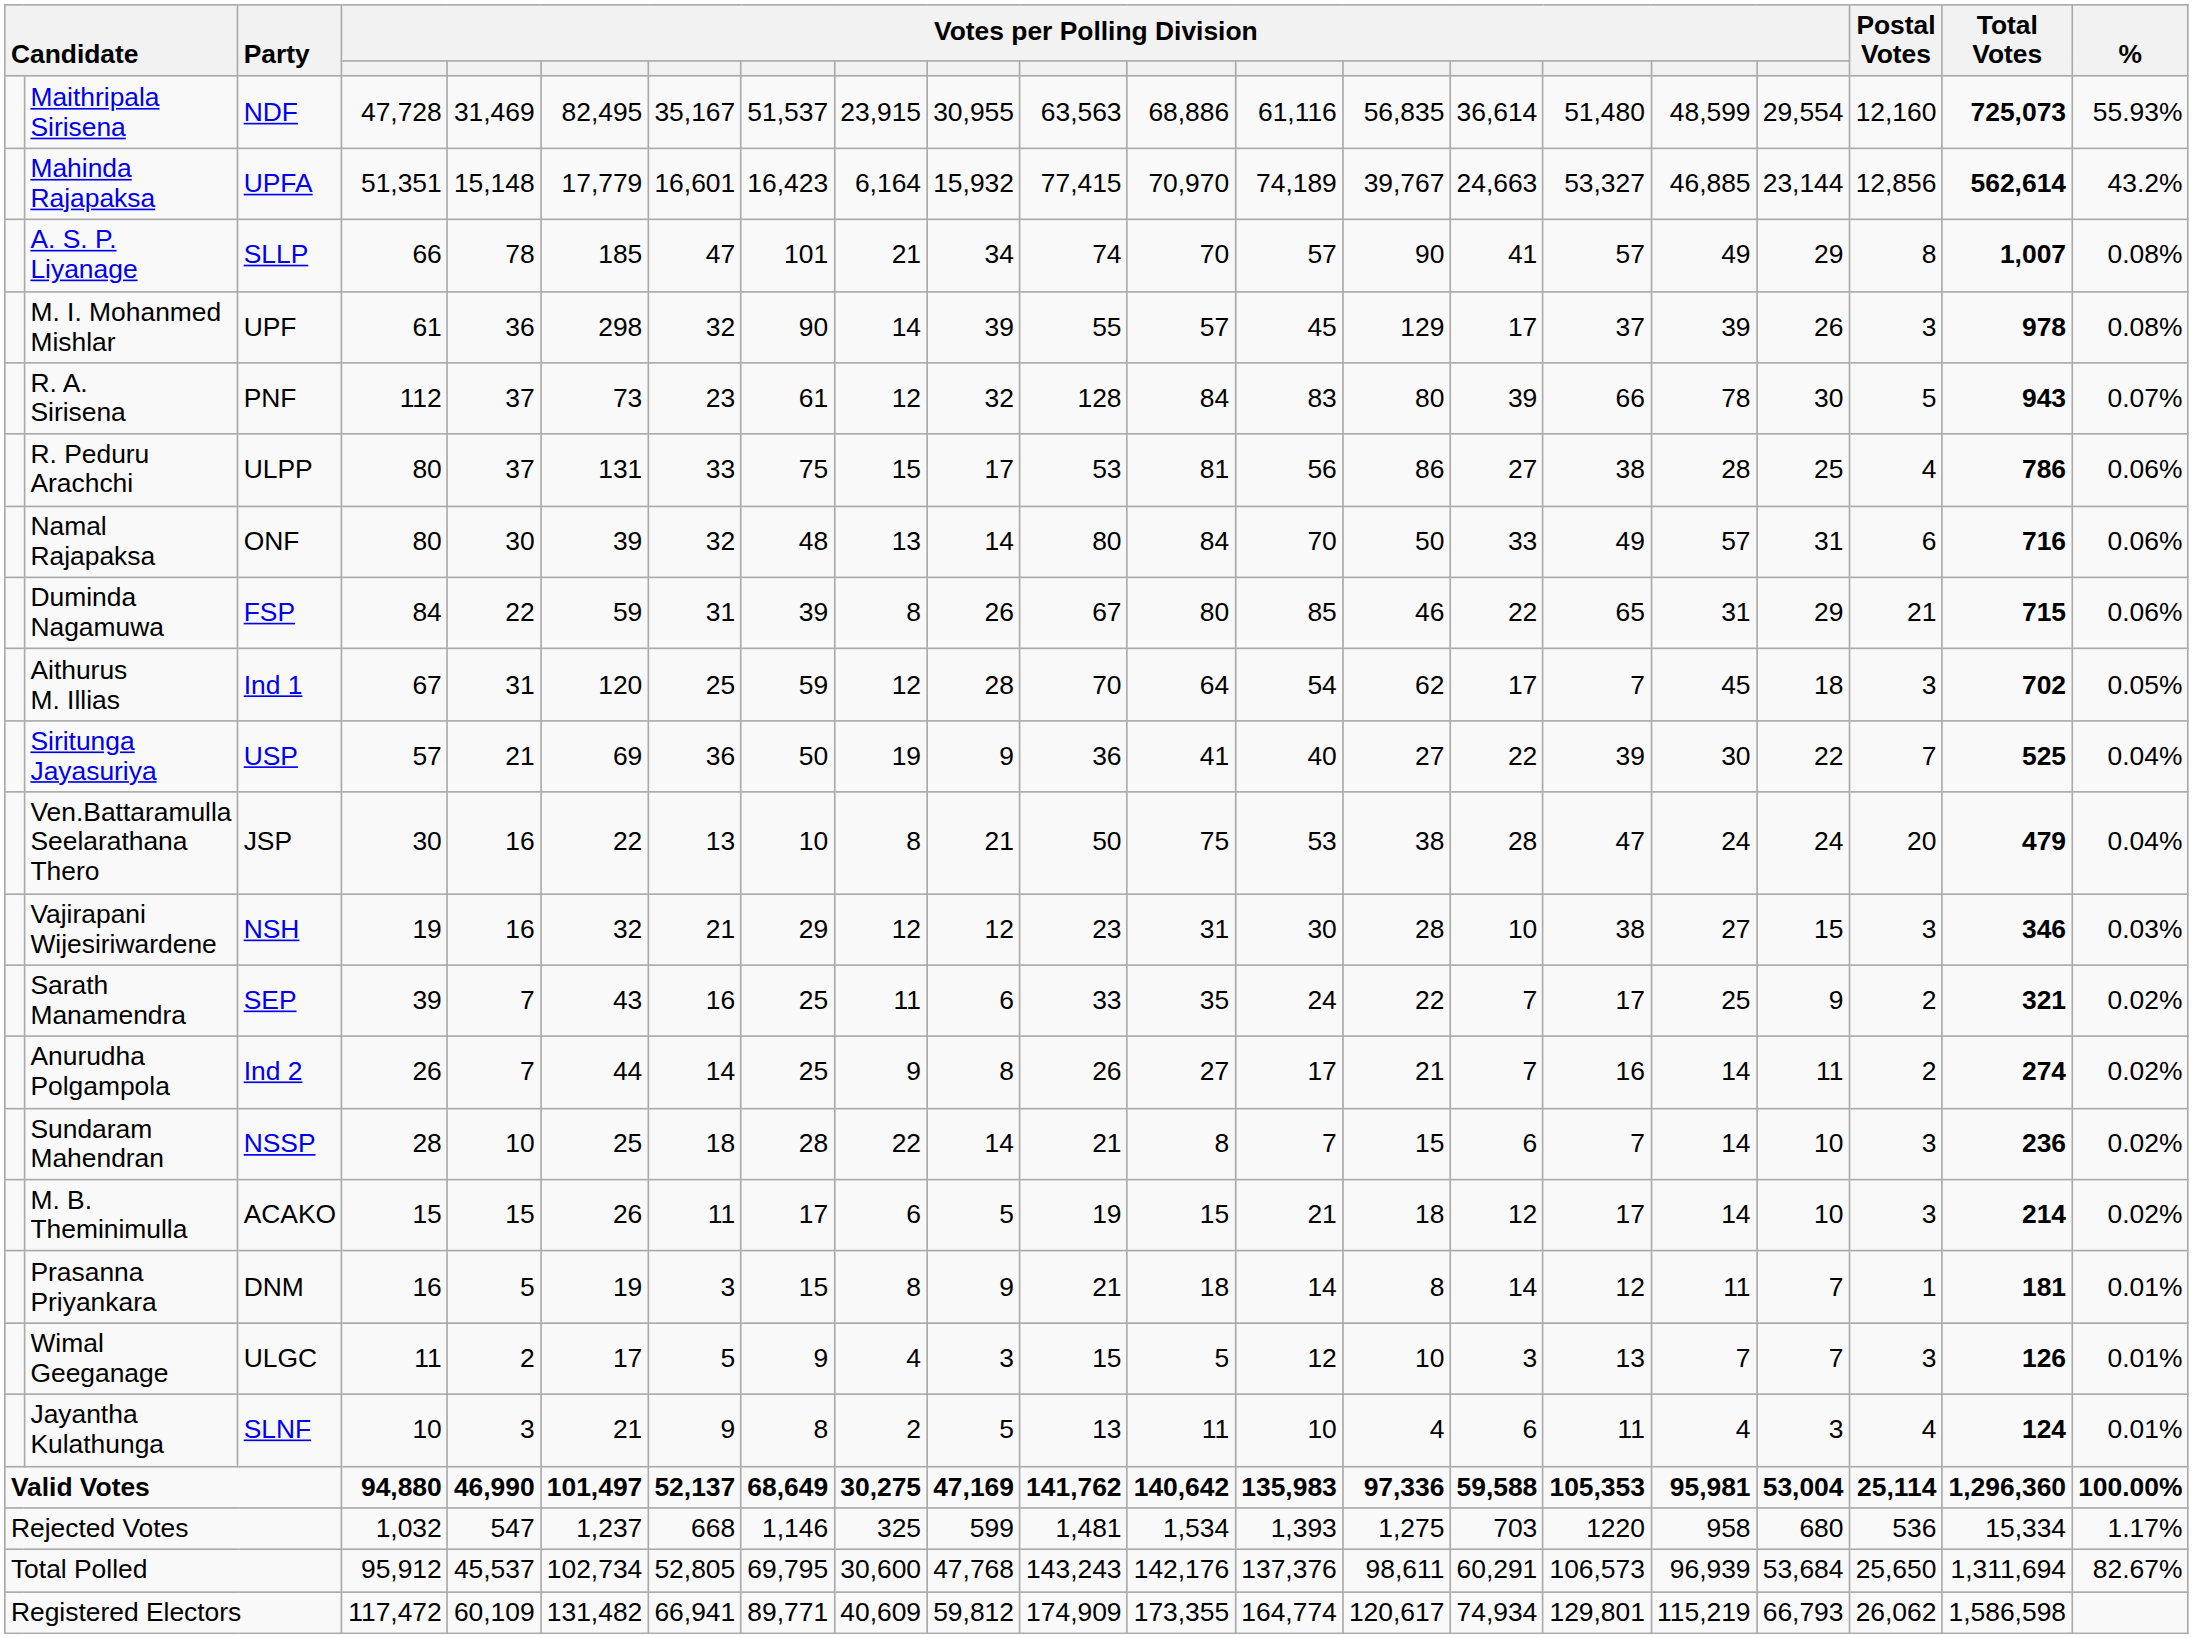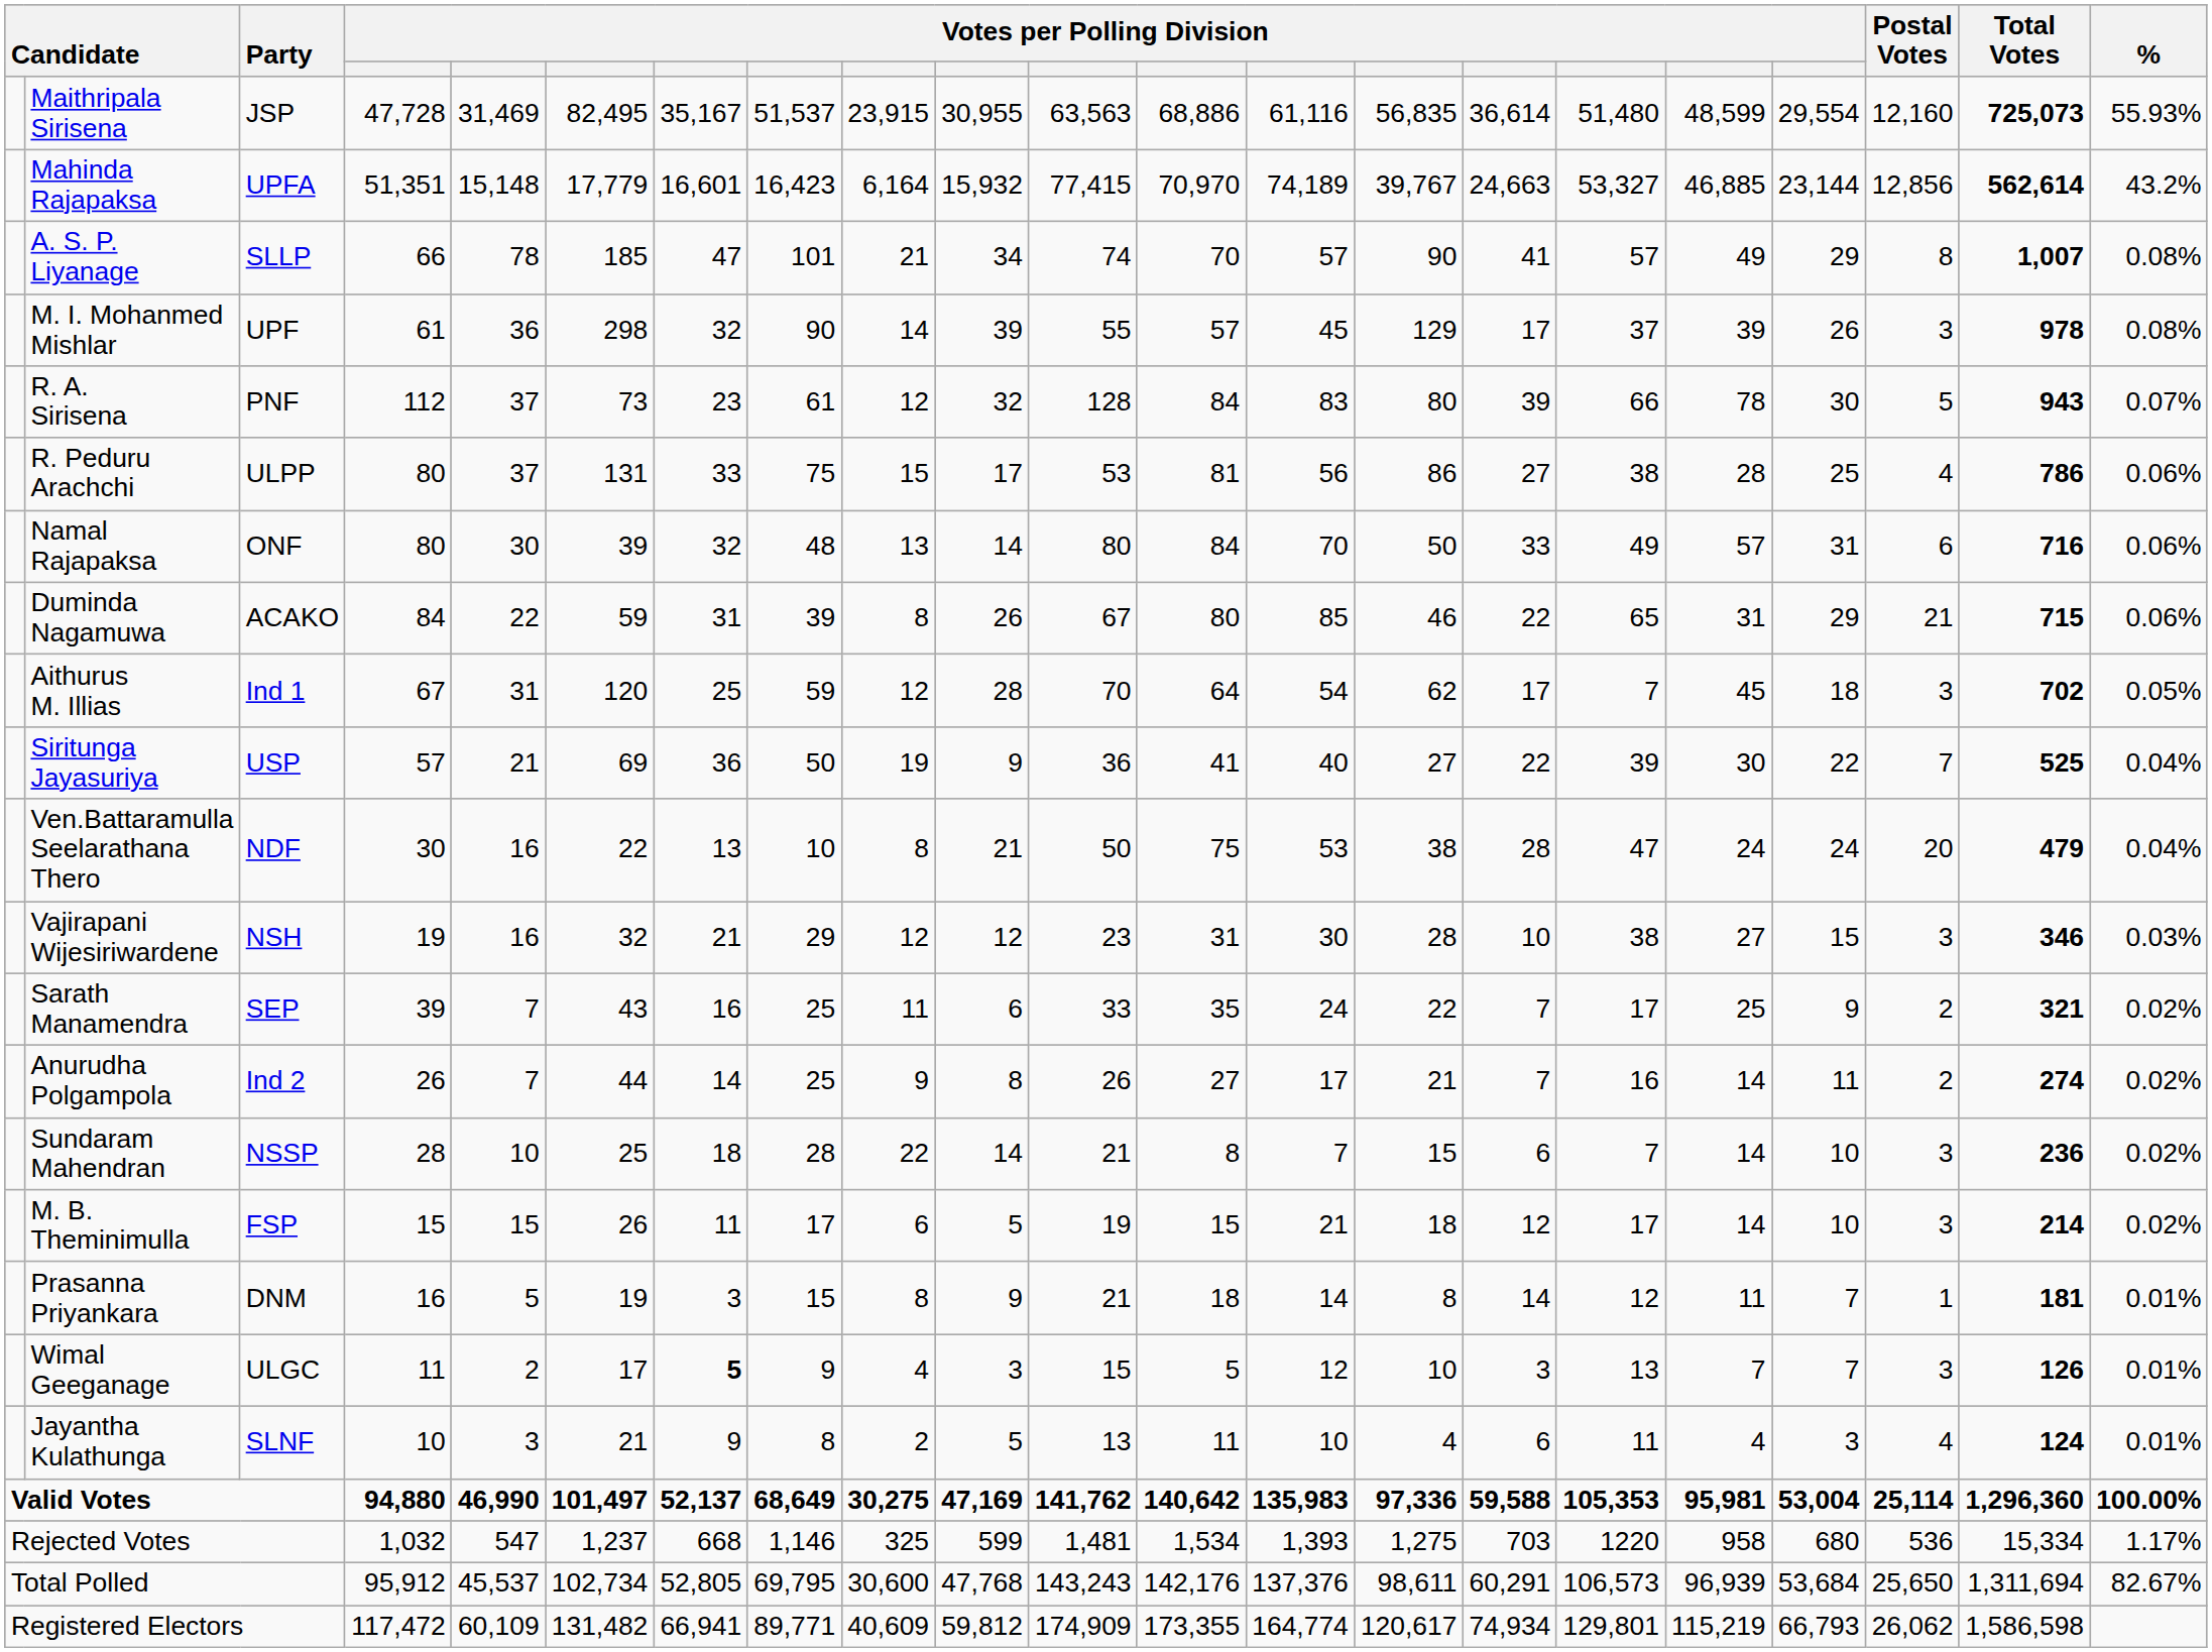Maithripala Sirisena | Party: NDF -> JSP
Duminda Nagamuwa | Party: FSP -> ACAKO
Ven.Battaramulla Seelarathana Thero | Party: JSP -> NDF
M. B. Theminimulla | Party: ACAKO -> FSP
Wimal Geeganage | column 7: normal -> bold
